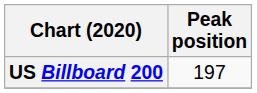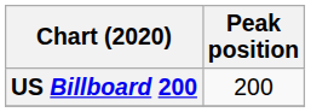US Billboard 200 | Peak position: 197 -> 200
